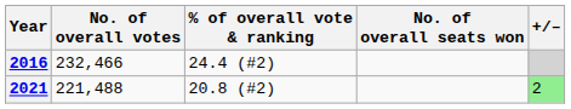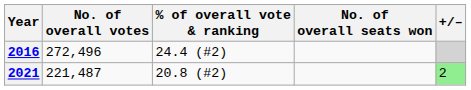2016 | No. of overall votes: 232,466 -> 272,496
2021 | No. of overall votes: 221,488 -> 221,487
